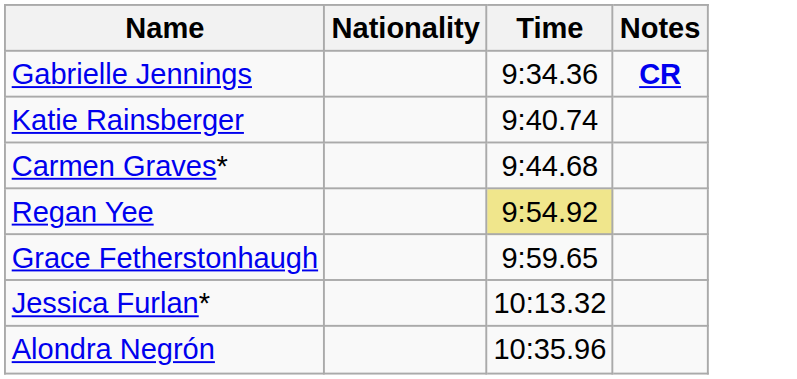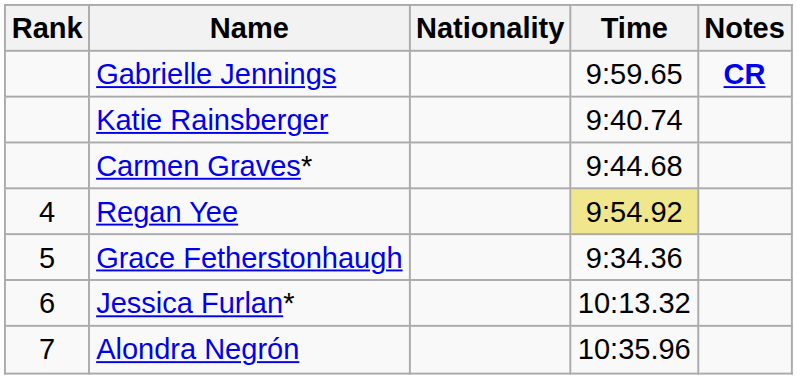+ column: Rank | 4 | 5 | 6 | 7
Gabrielle Jennings | Time: 9:34.36 -> 9:59.65
Grace Fetherstonhaugh | Time: 9:59.65 -> 9:34.36
